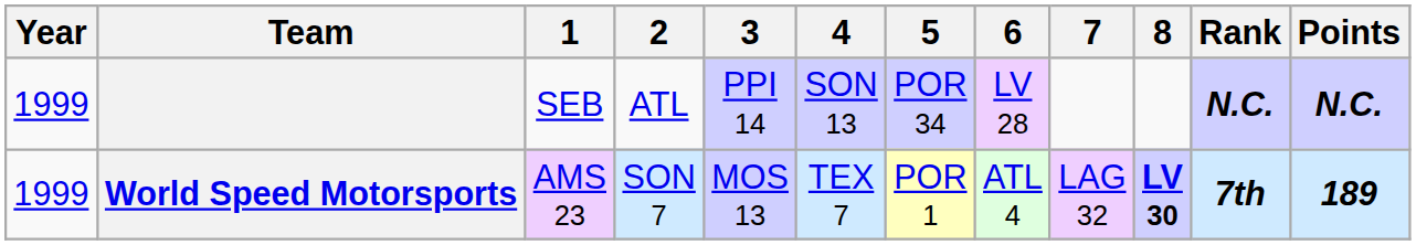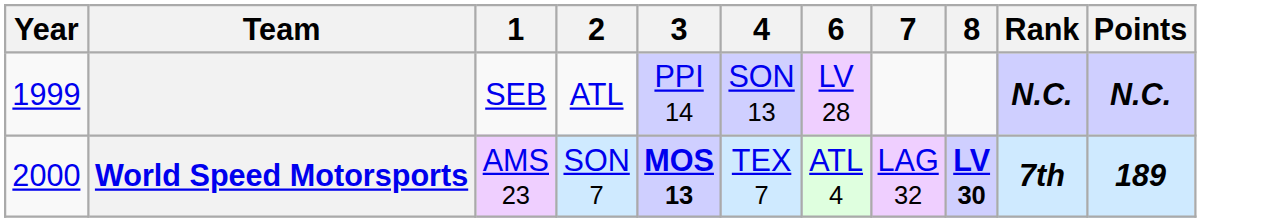- column: 5 | POR 34 | POR 1
World Speed Motorsports | Year: 1999 -> 2000
World Speed Motorsports | 3: normal -> bold
